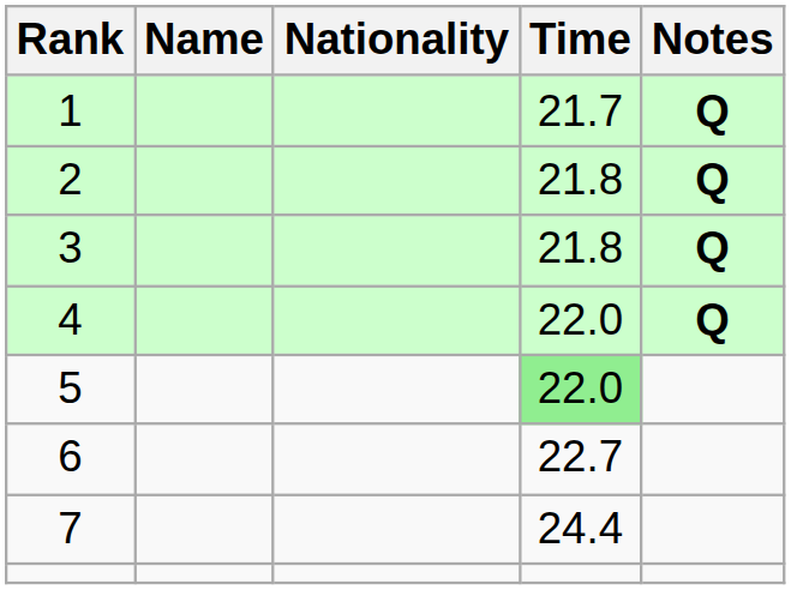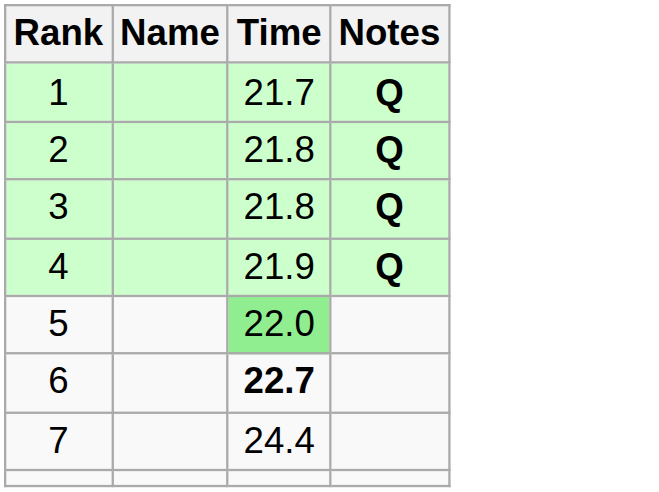- column: Nationality
4 | Time: 22.0 -> 21.9
6 | Time: normal -> bold
